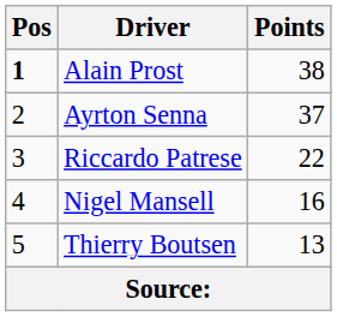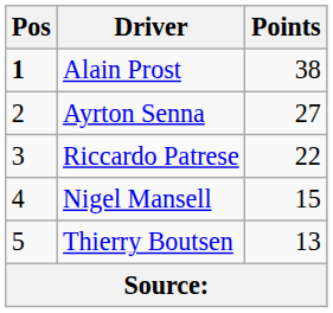Ayrton Senna | Points: 37 -> 27
Nigel Mansell | Points: 16 -> 15
